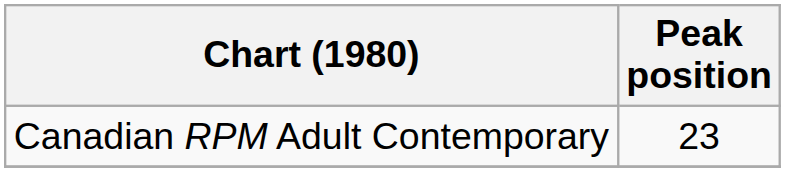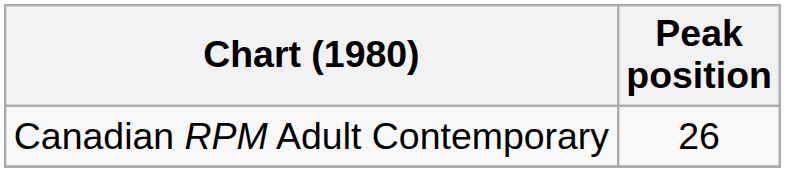Canadian RPM Adult Contemporary | Peak position: 23 -> 26
